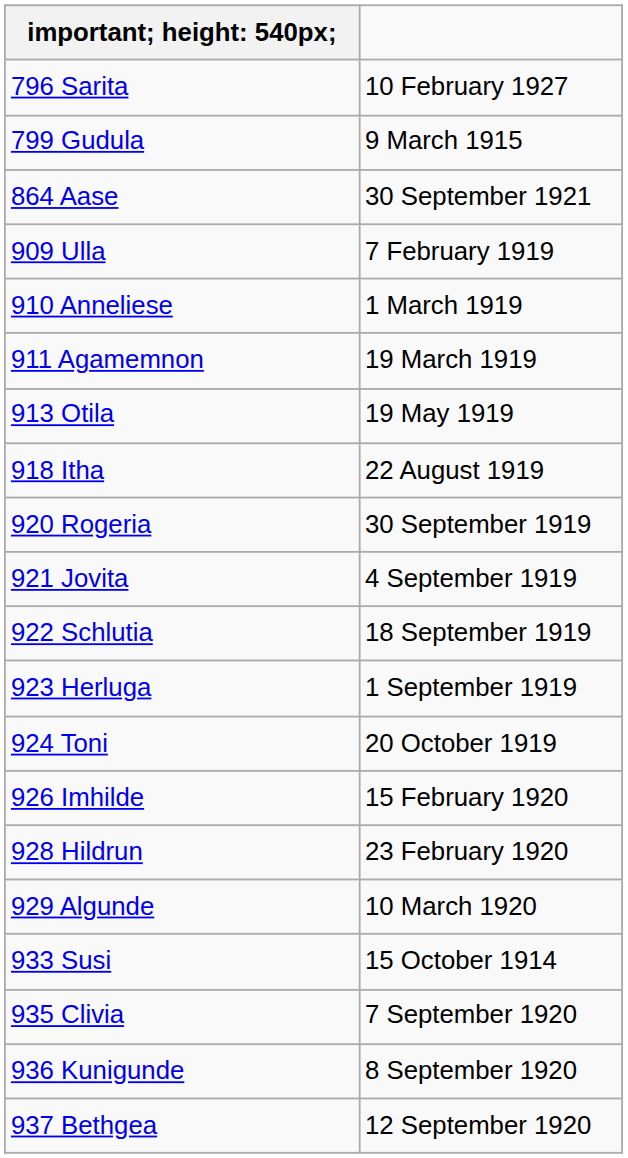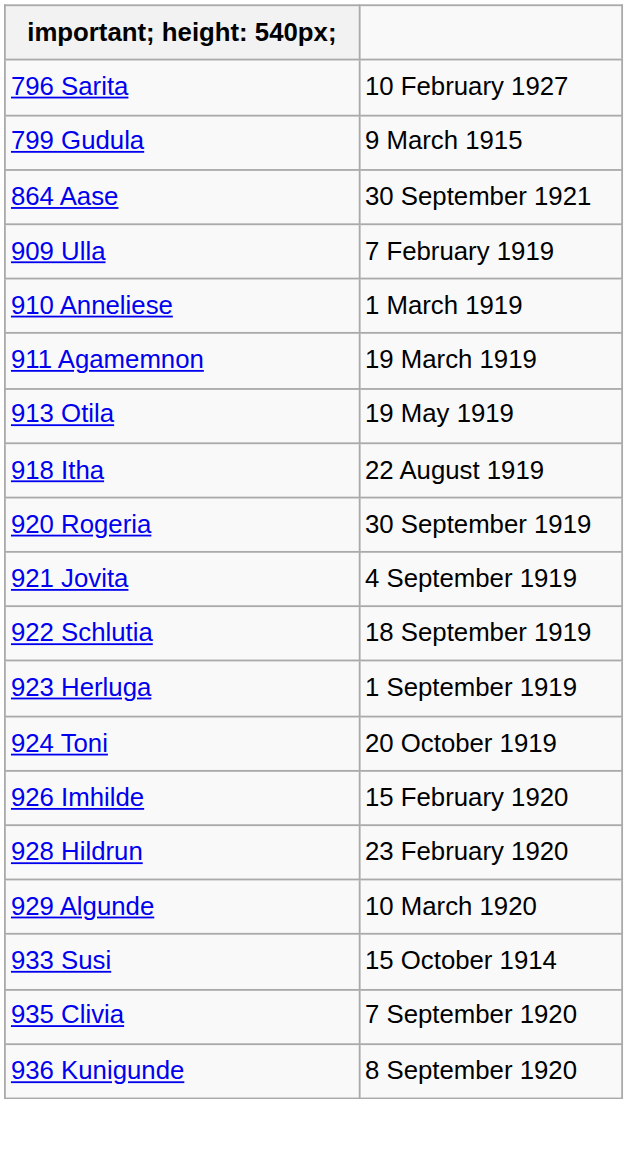- row: 937 Bethgea | 12 September 1920
